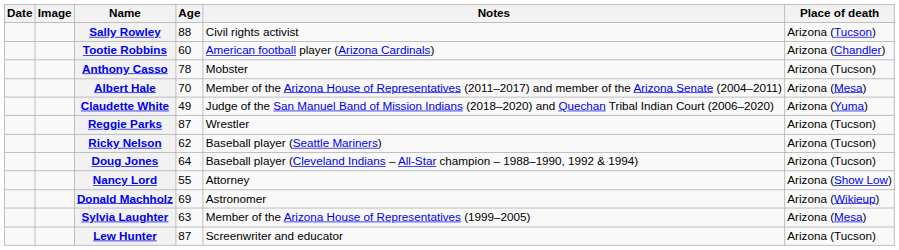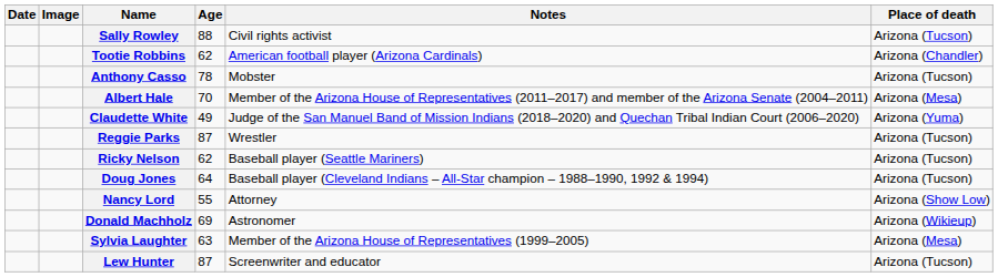Tootie Robbins | Age: 60 -> 62
